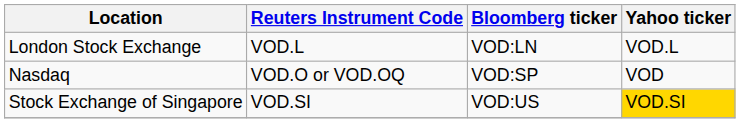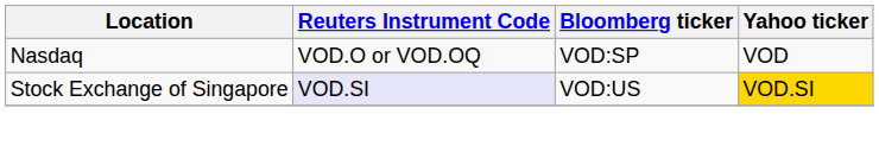- row: London Stock Exchange | VOD.L | VOD:LN | VOD.L
Stock Exchange of Singapore | Reuters Instrument Code: no background -> lavender background
